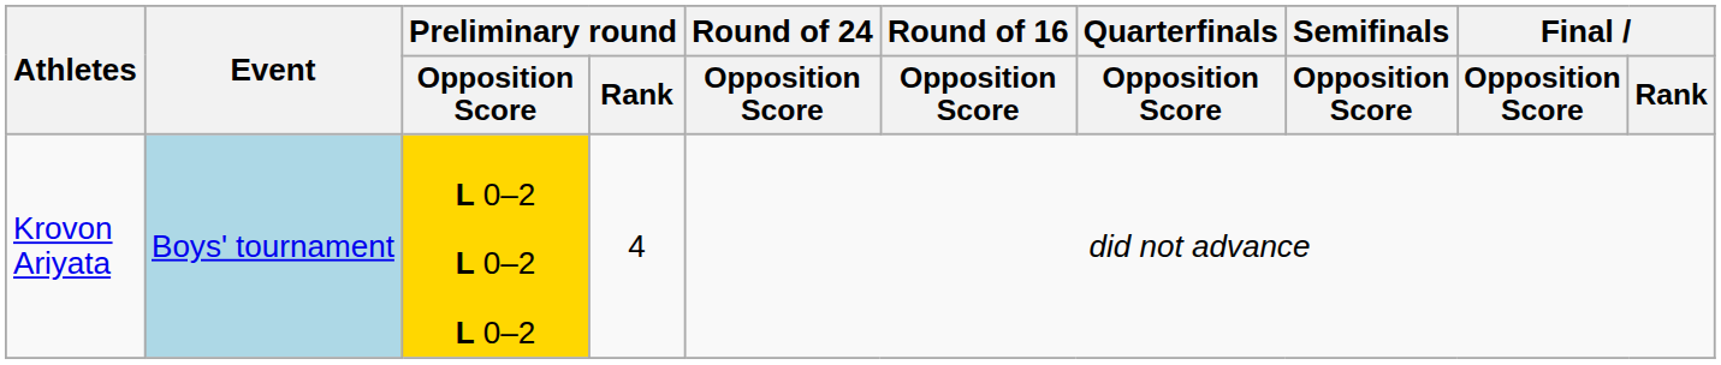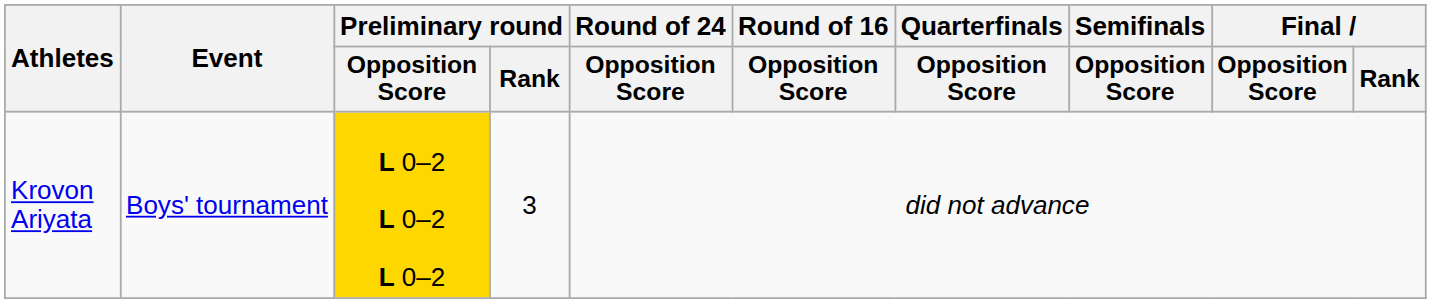Krovon Ariyata | Event: lightblue background -> no background
Krovon Ariyata | Preliminary round / Rank: 4 -> 3
